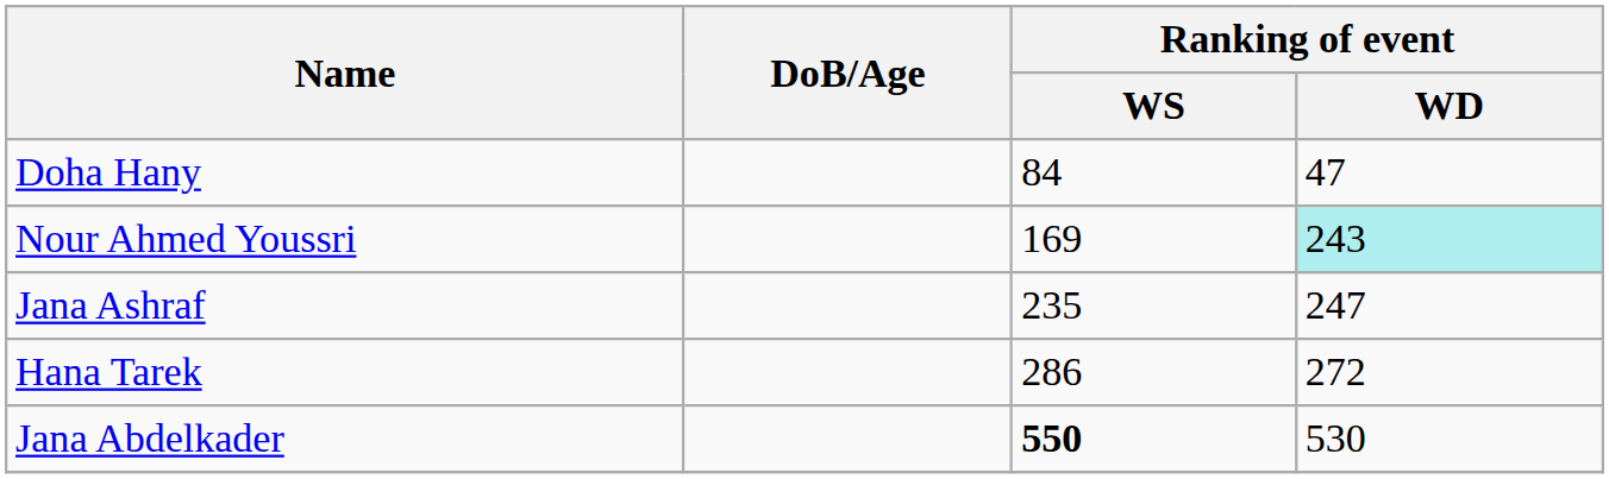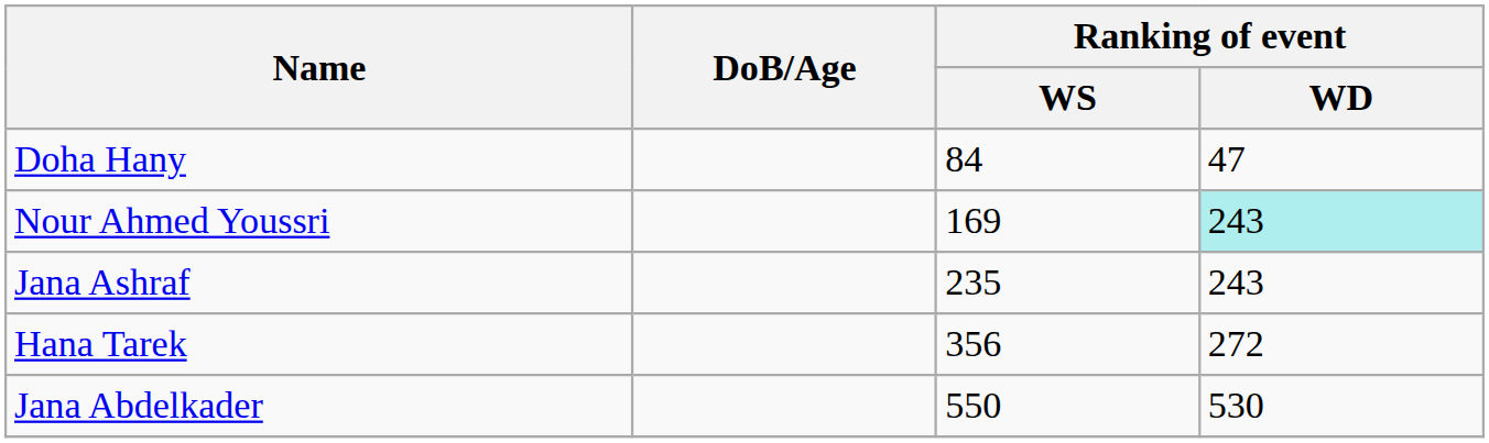Jana Ashraf | Ranking of event / WD: 247 -> 243
Hana Tarek | Ranking of event / WS: 286 -> 356
Jana Abdelkader | Ranking of event / WS: bold -> normal
